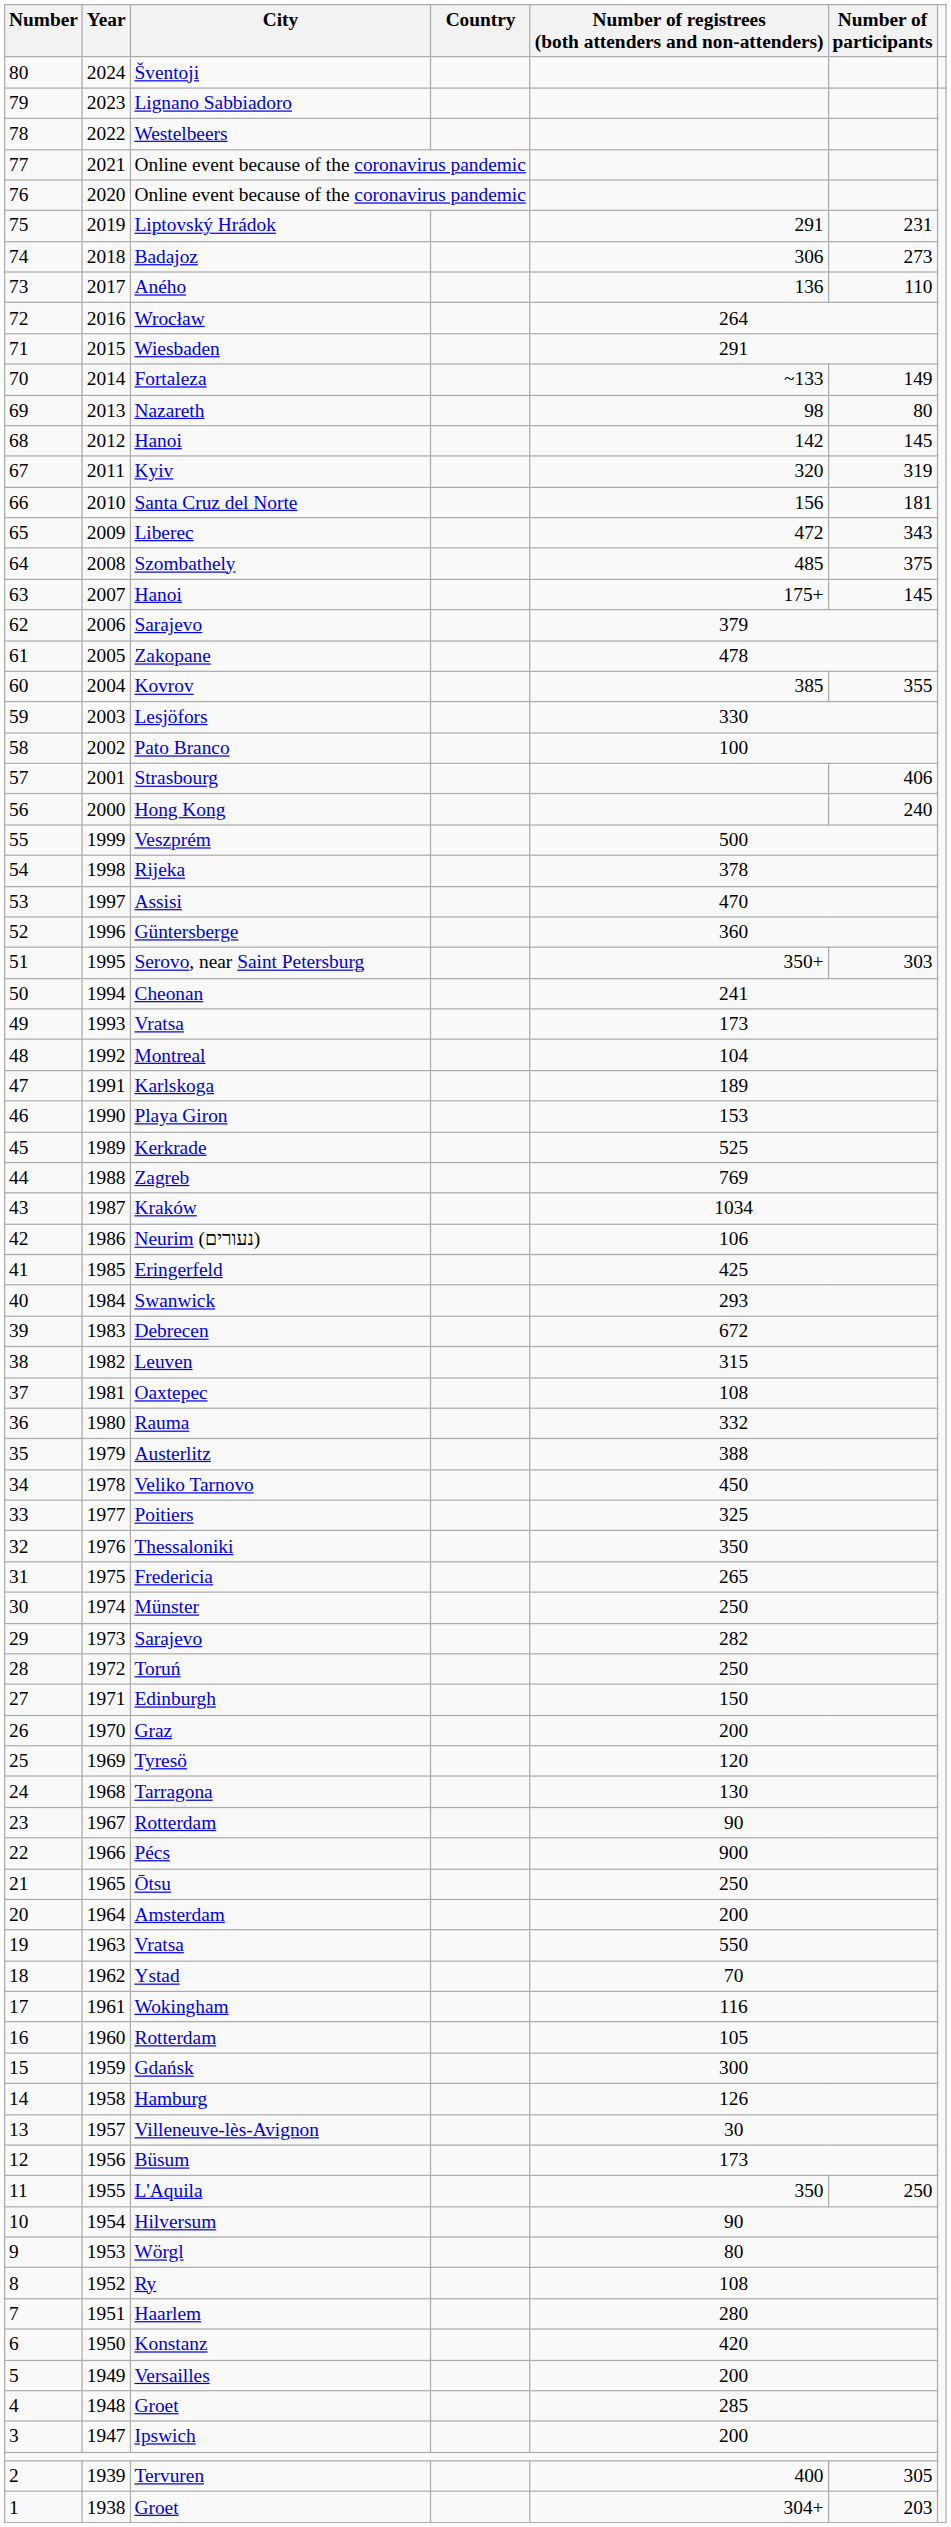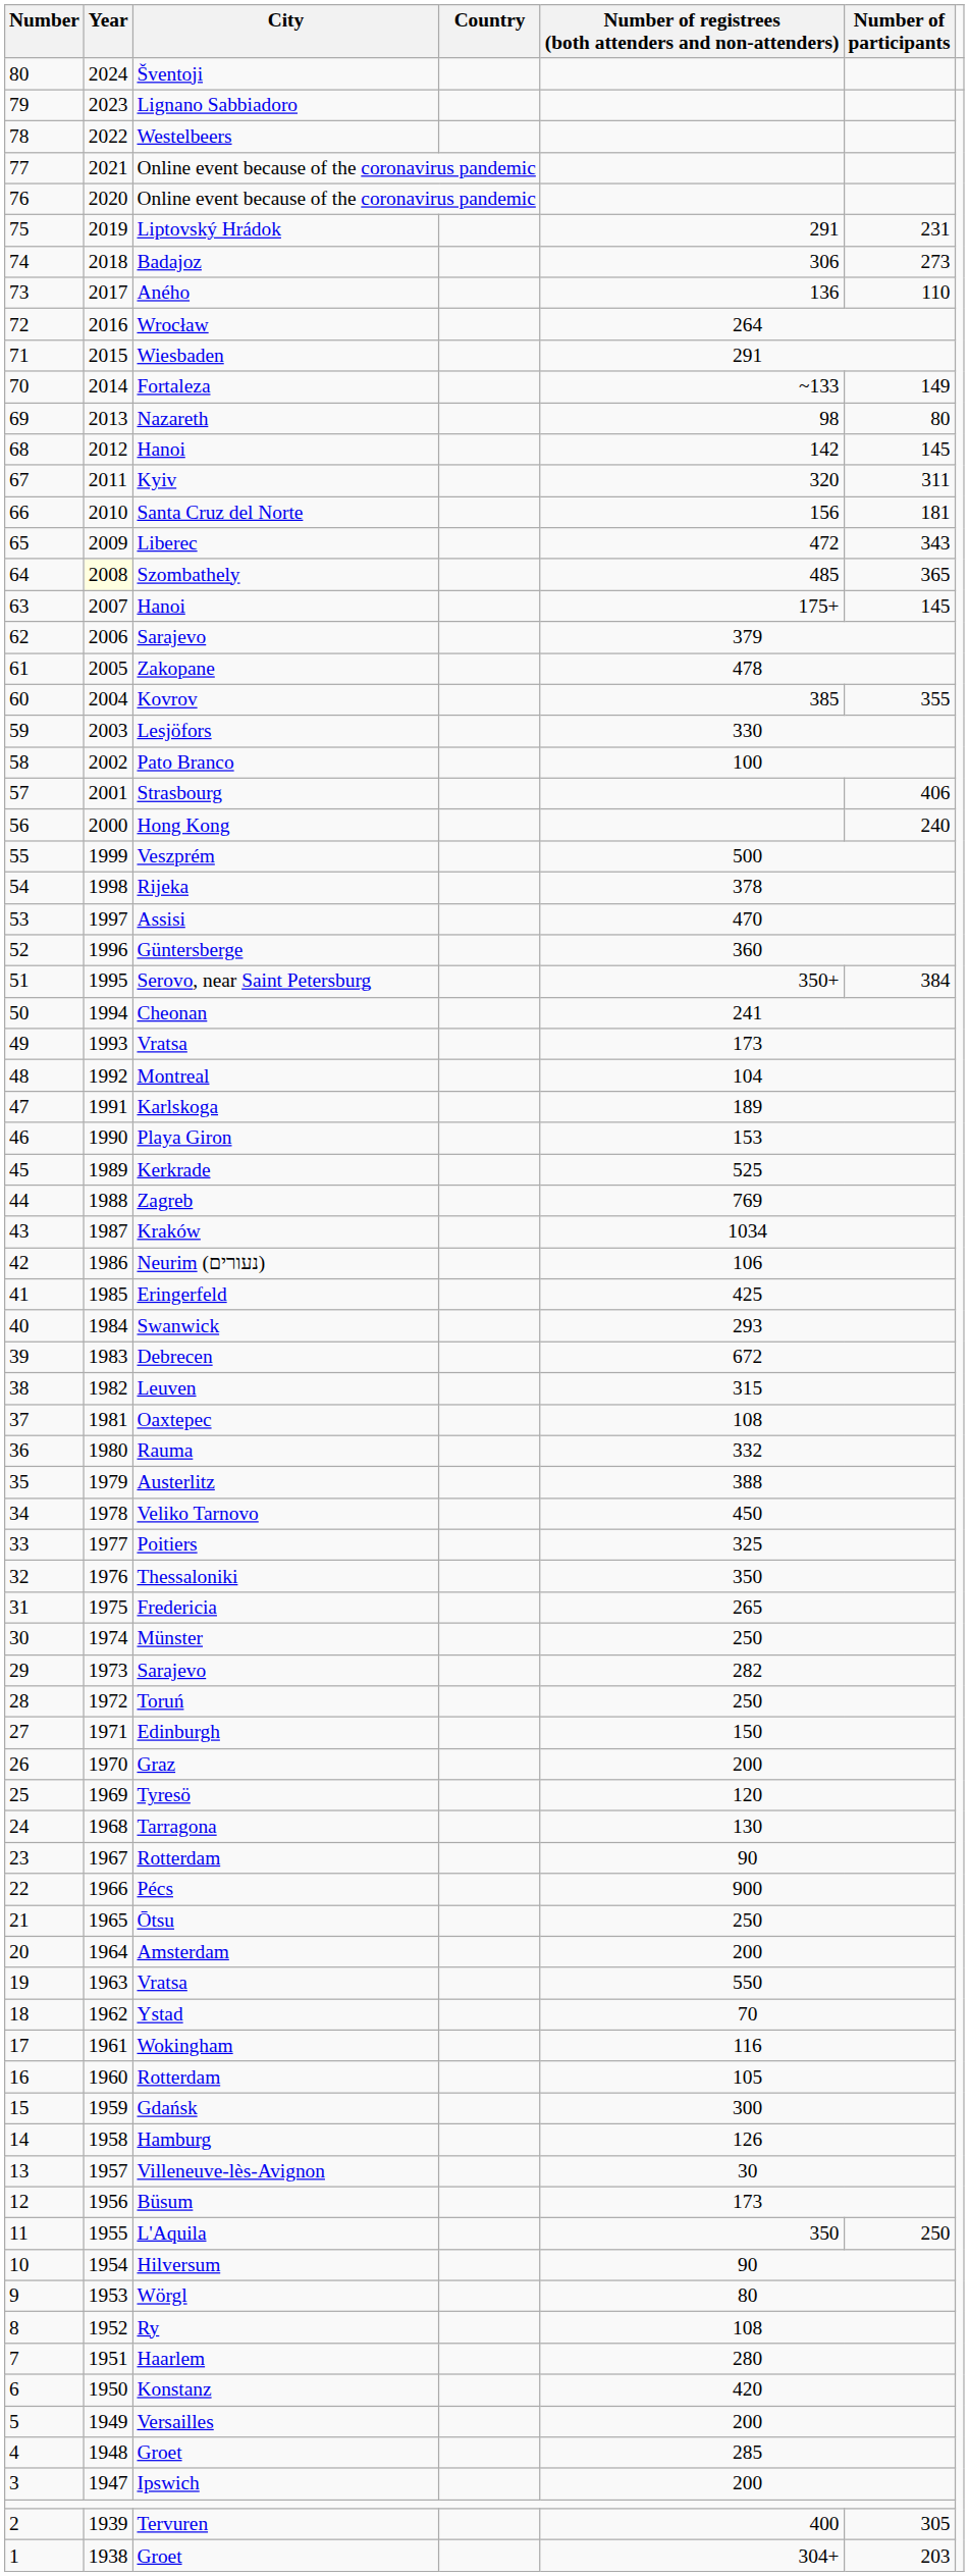Kyiv | Number of participants: 319 -> 311
Szombathely | Year: no background -> lightyellow background
Szombathely | Number of participants: 375 -> 365
Serovo, near Saint Petersburg | Number of participants: 303 -> 384
